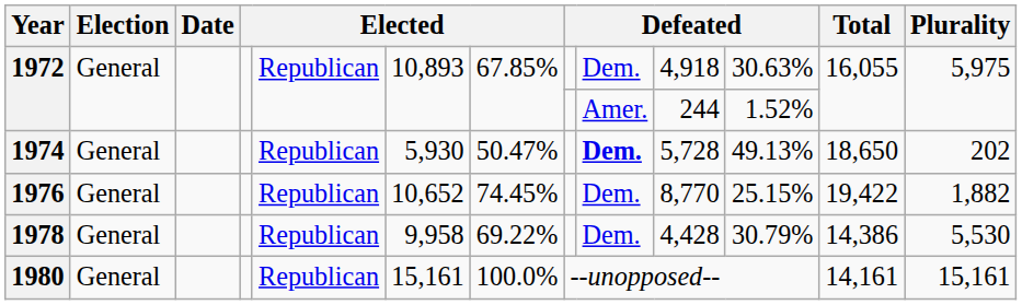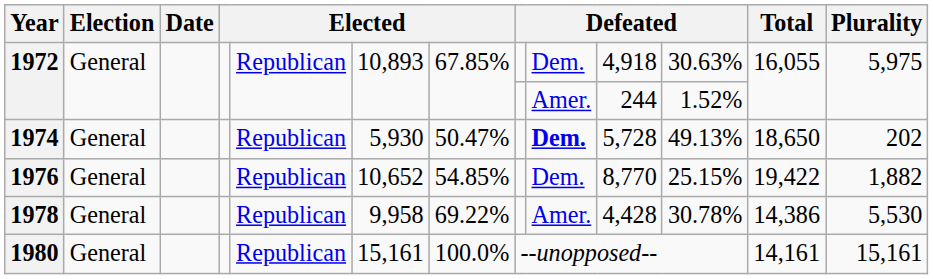1976 | column 7: 74.45% -> 54.85%
1978 | column 9: Dem. -> Amer.
1978 | column 11: 30.79% -> 30.78%
